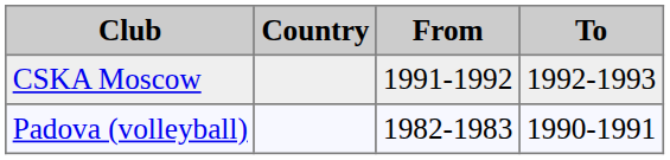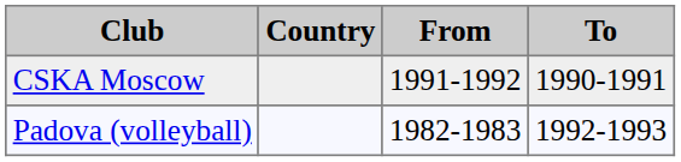CSKA Moscow | To: 1992-1993 -> 1990-1991
Padova (volleyball) | To: 1990-1991 -> 1992-1993
